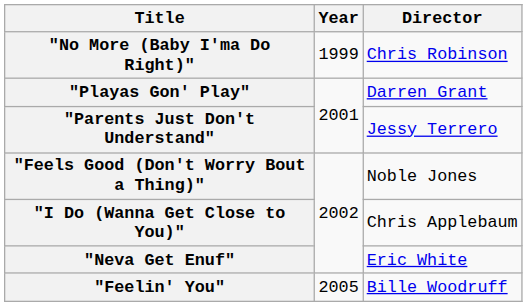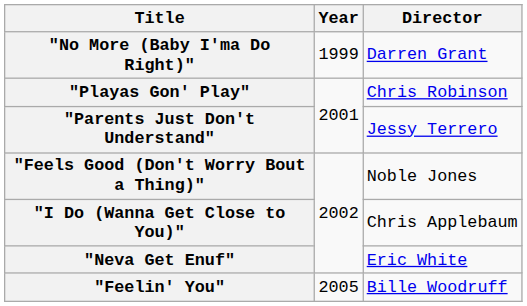"No More (Baby I'ma Do Right)" | Director: Chris Robinson -> Darren Grant
"Playas Gon' Play" | Director: Darren Grant -> Chris Robinson
